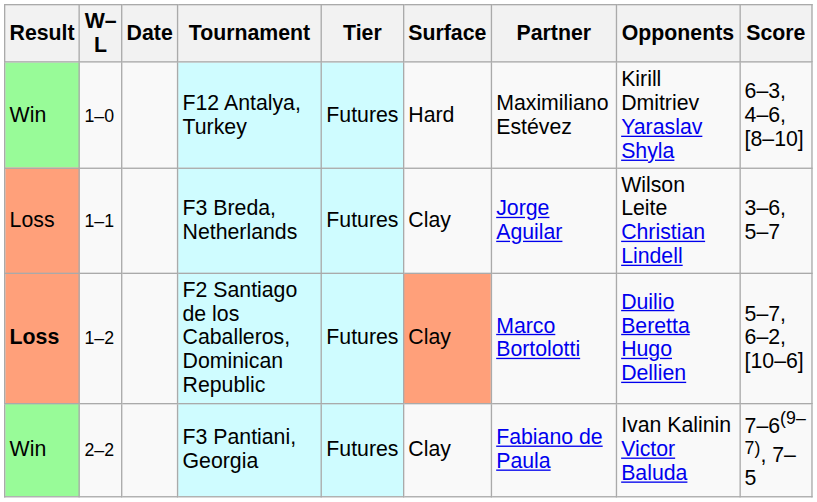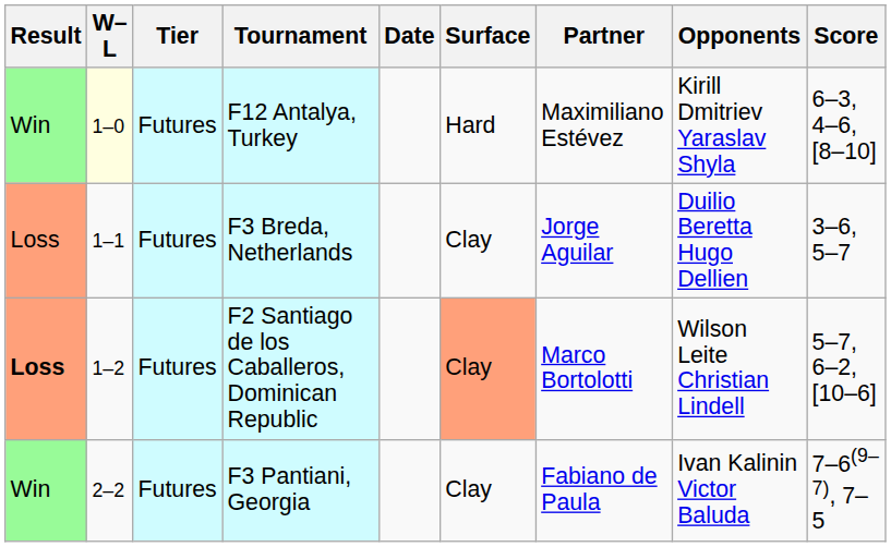columns swapped: Date <-> Tier
F12 Antalya, Turkey | W–L: no background -> lightyellow background
F3 Breda, Netherlands | Opponents: Wilson Leite Christian Lindell -> Duilio Beretta Hugo Dellien
F2 Santiago de los Caballeros, Dominican Republic | Opponents: Duilio Beretta Hugo Dellien -> Wilson Leite Christian Lindell
